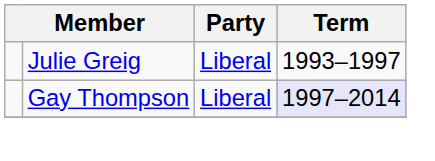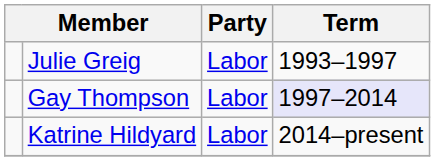Julie Greig | Party: Liberal -> Labor
Gay Thompson | Party: Liberal -> Labor
+ row: Katrine Hildyard | Labor | 2014–present
